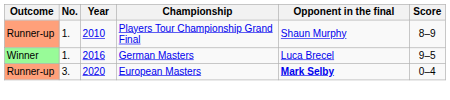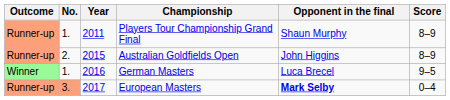Players Tour Championship Grand Final | Year: 2010 -> 2011
+ row: Runner-up | 2. | 2015 | Australian Goldfields Open | John Higgins | 8–9
European Masters | No.: no background -> lightsalmon background
European Masters | Year: 2020 -> 2017
